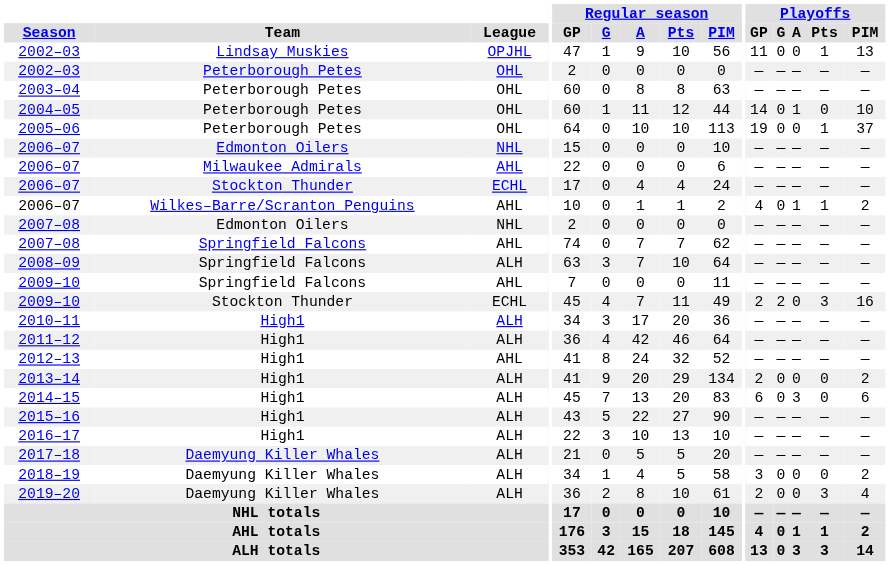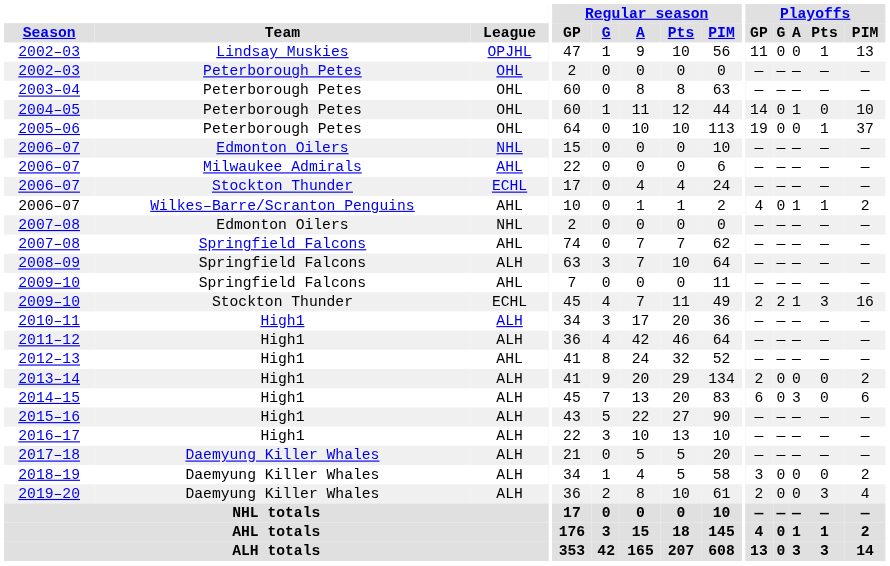2009–10 / Stockton Thunder | Playoffs / A: 0 -> 1
